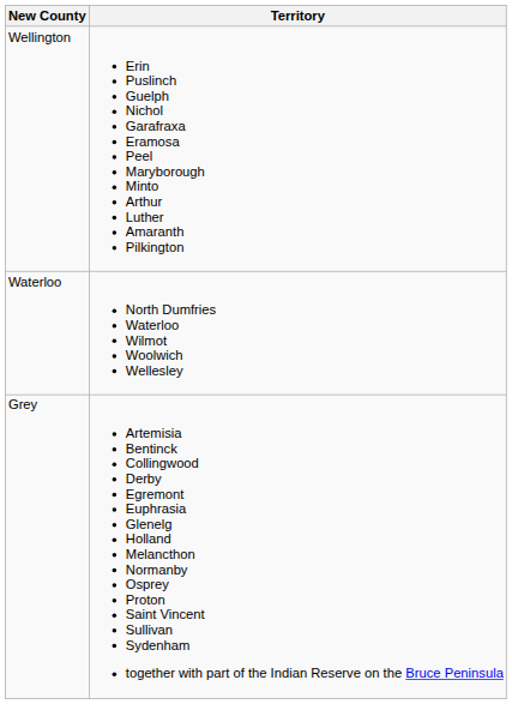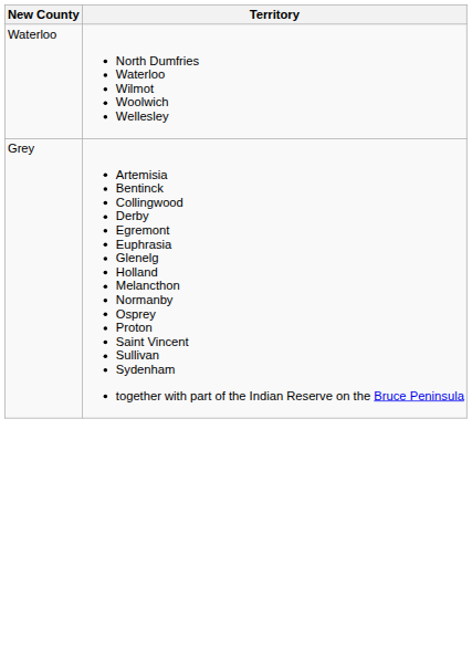- row: Wellington | Erin Puslinch Guelph Nichol Garafraxa Eramosa Peel Maryborough Minto Arthur Luther Amaranth Pilkington
